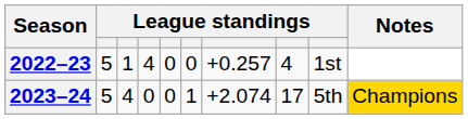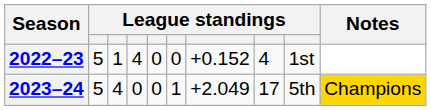2022–23 | column 7: +0.257 -> +0.152
2023–24 | column 7: +2.074 -> +2.049
